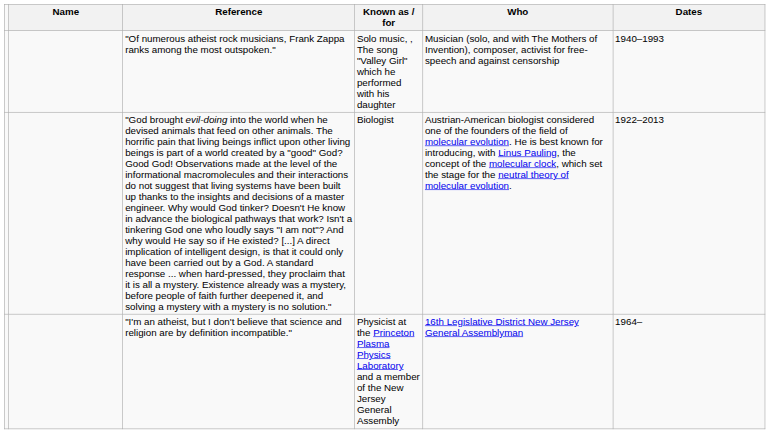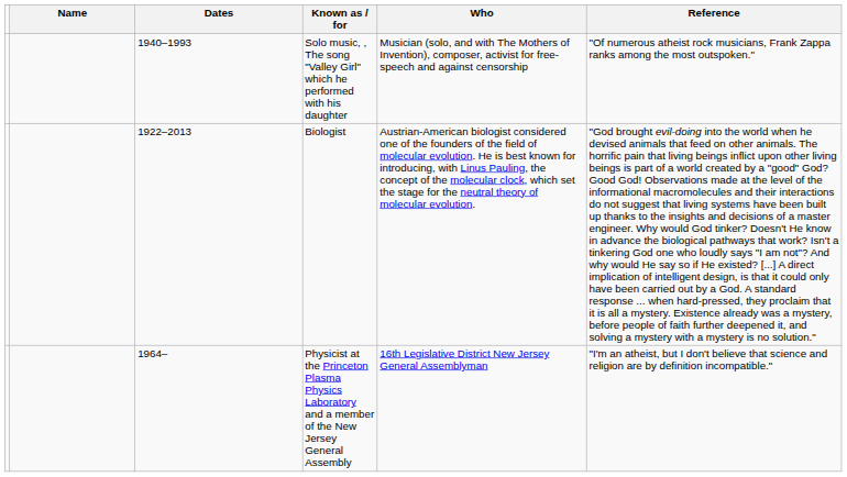columns swapped: Dates <-> Reference
